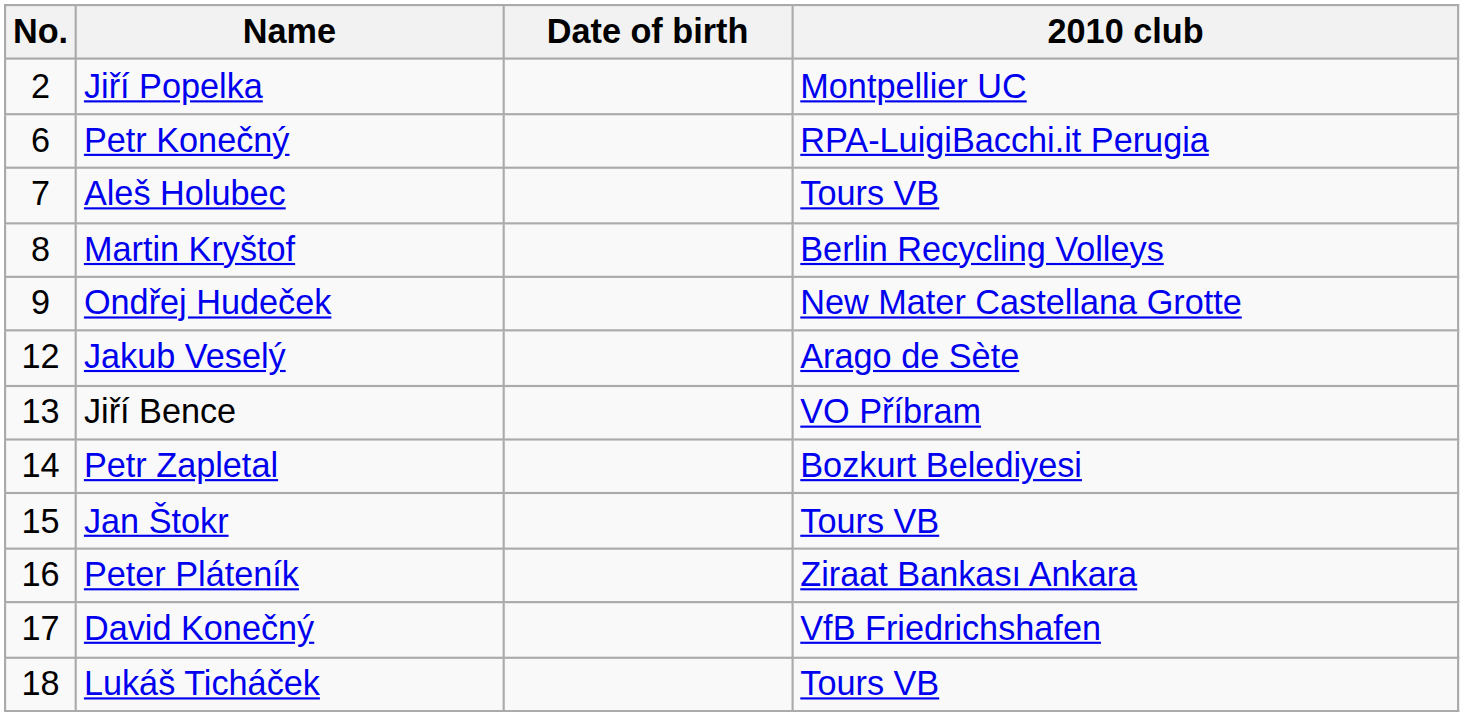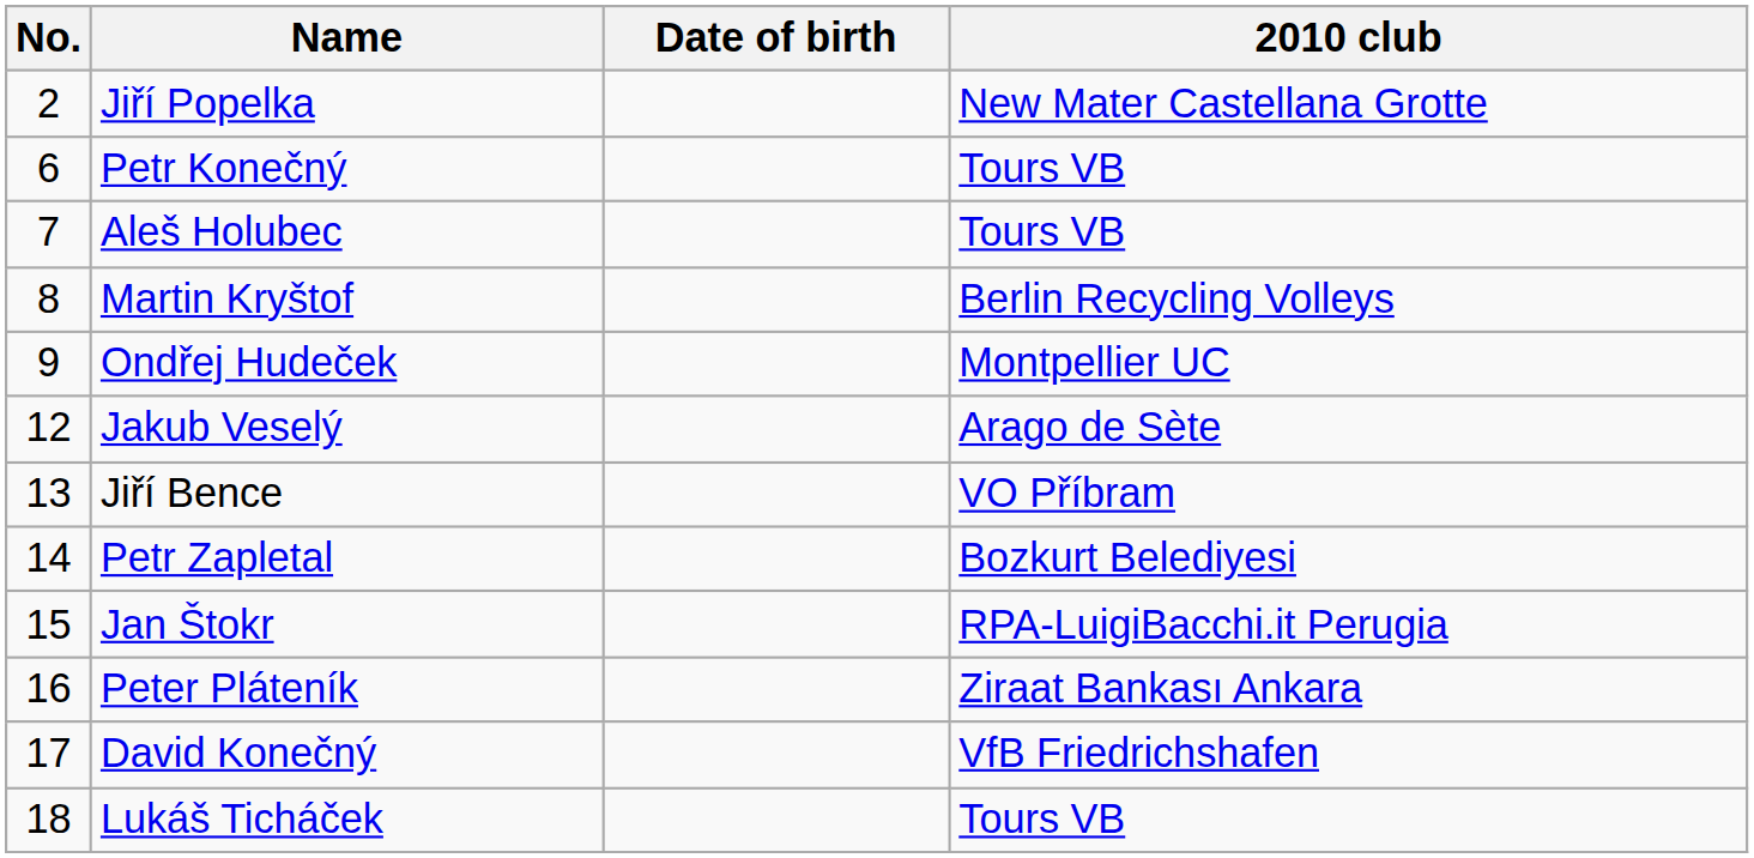Jiří Popelka | 2010 club: Montpellier UC -> New Mater Castellana Grotte
Petr Konečný | 2010 club: RPA-LuigiBacchi.it Perugia -> Tours VB
Ondřej Hudeček | 2010 club: New Mater Castellana Grotte -> Montpellier UC
Jan Štokr | 2010 club: Tours VB -> RPA-LuigiBacchi.it Perugia
